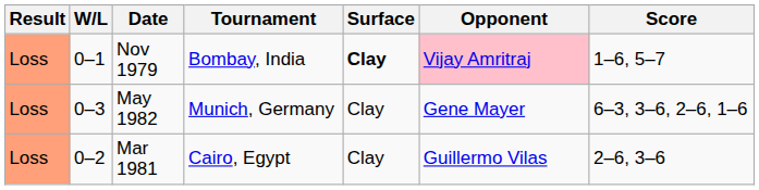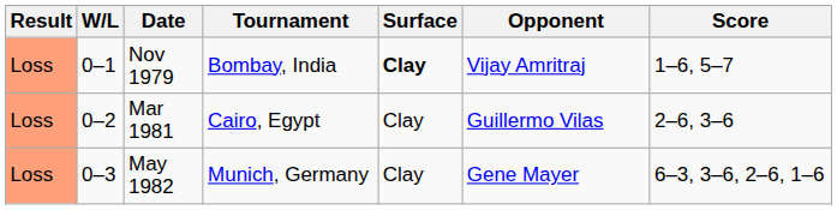Nov 1979 | Opponent: pink background -> no background
rows swapped: Mar 1981 <-> May 1982
